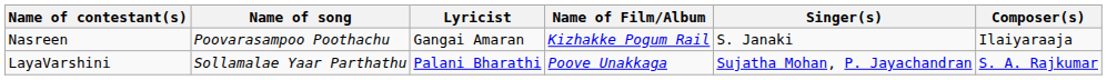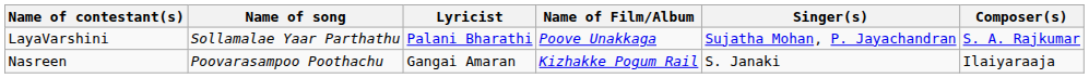rows swapped: LayaVarshini <-> Nasreen
